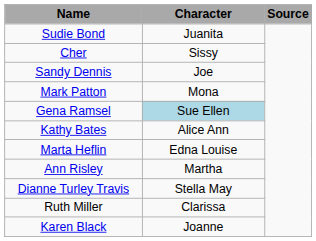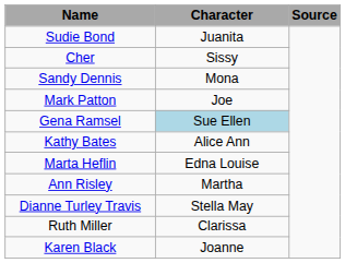Sandy Dennis | Character: Joe -> Mona
Mark Patton | Character: Mona -> Joe
